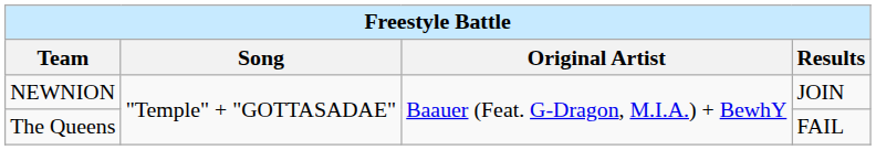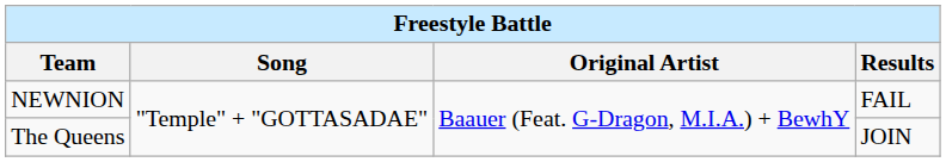NEWNION | Results: JOIN -> FAIL
The Queens | Results: FAIL -> JOIN
